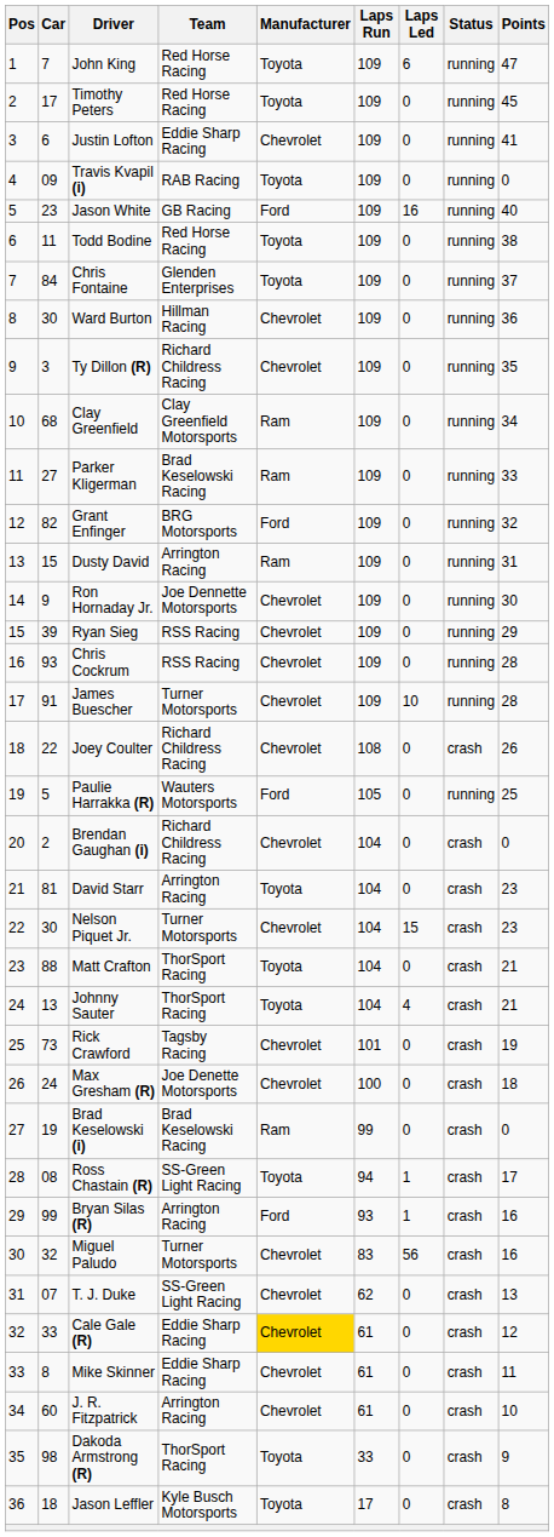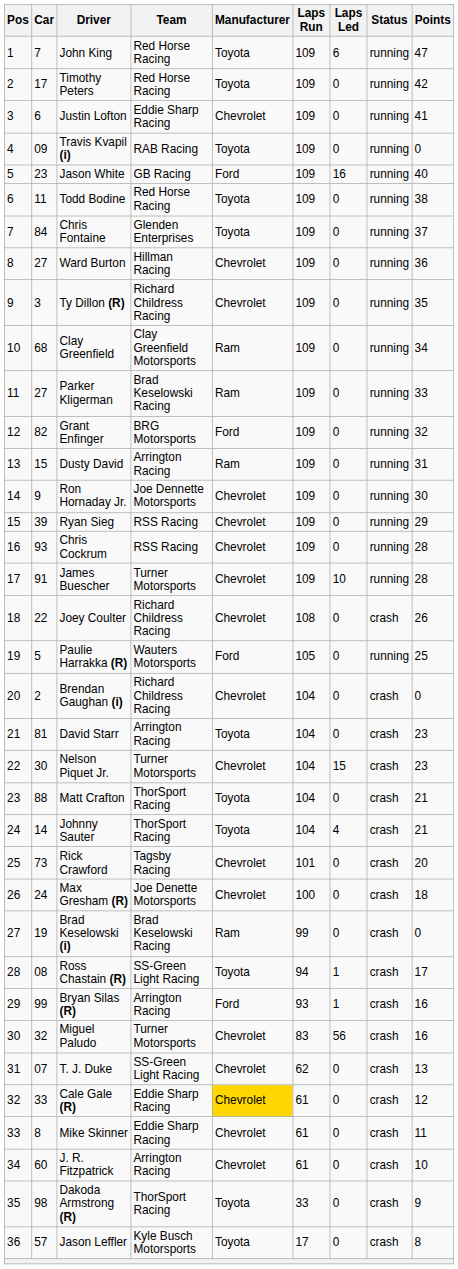Timothy Peters | Points: 45 -> 42
Ward Burton | Car: 30 -> 27
Johnny Sauter | Car: 13 -> 14
Rick Crawford | Points: 19 -> 20
Jason Leffler | Car: 18 -> 57
